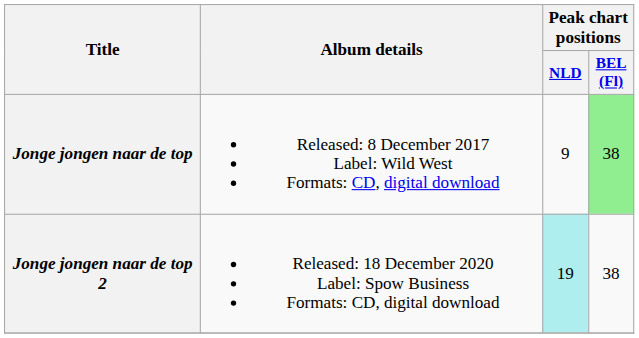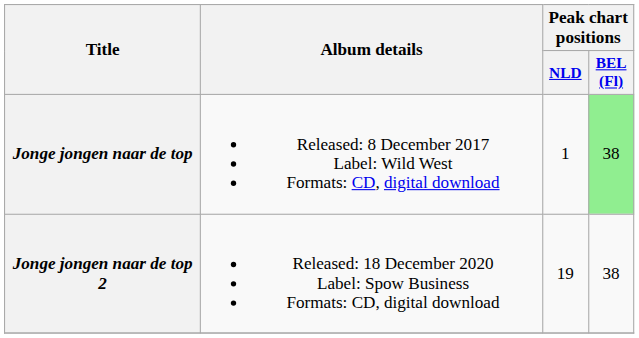Jonge jongen naar de top | Peak chart positions / NLD: 9 -> 1
Jonge jongen naar de top 2 | Peak chart positions / NLD: paleturquoise background -> no background
